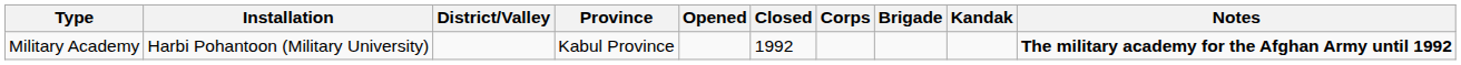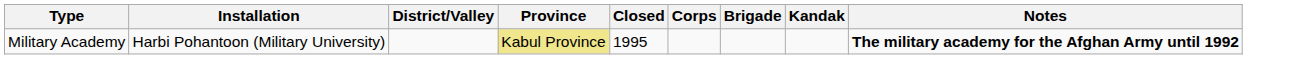- column: Opened
Military Academy | Province: no background -> khaki background
Military Academy | Closed: 1992 -> 1995
